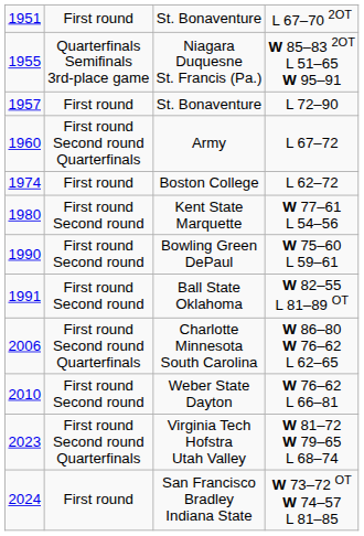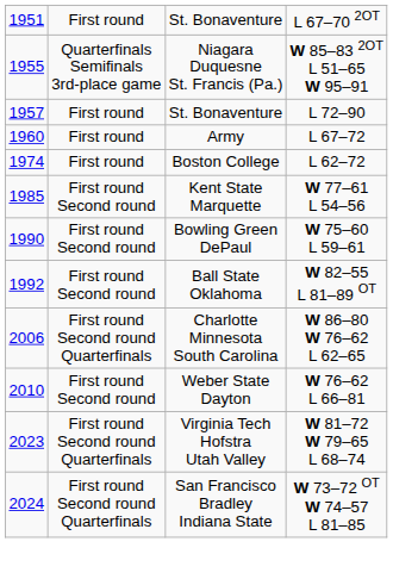Army | column 2: First round Second round Quarterfinals -> First round
Kent State Marquette | column 1: 1980 -> 1985
Ball State Oklahoma | column 1: 1991 -> 1992
San Francisco Bradley Indiana State | column 2: First round -> First round Second round Quarterfinals
